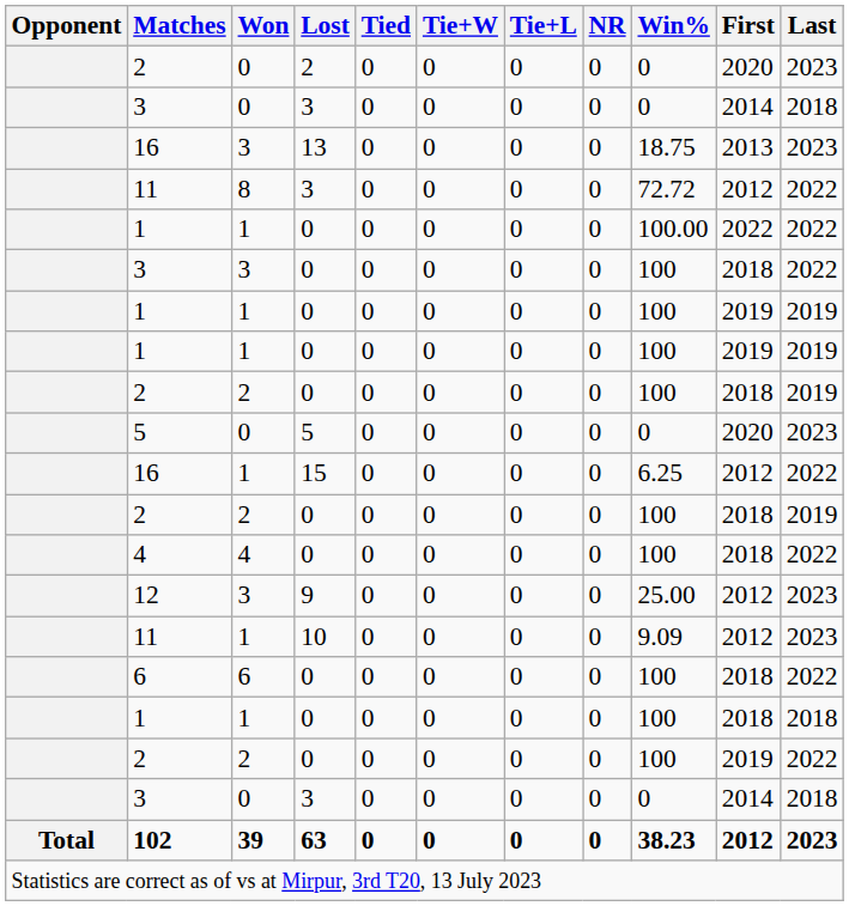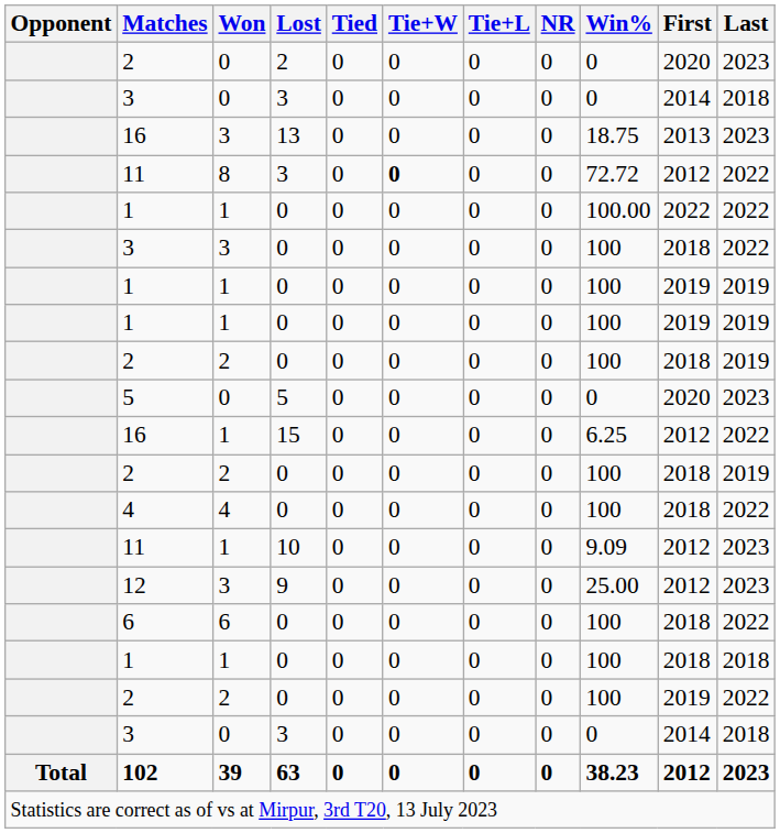11 / 3 | Tie+W: normal -> bold
rows swapped: 11 / 10 <-> 12
